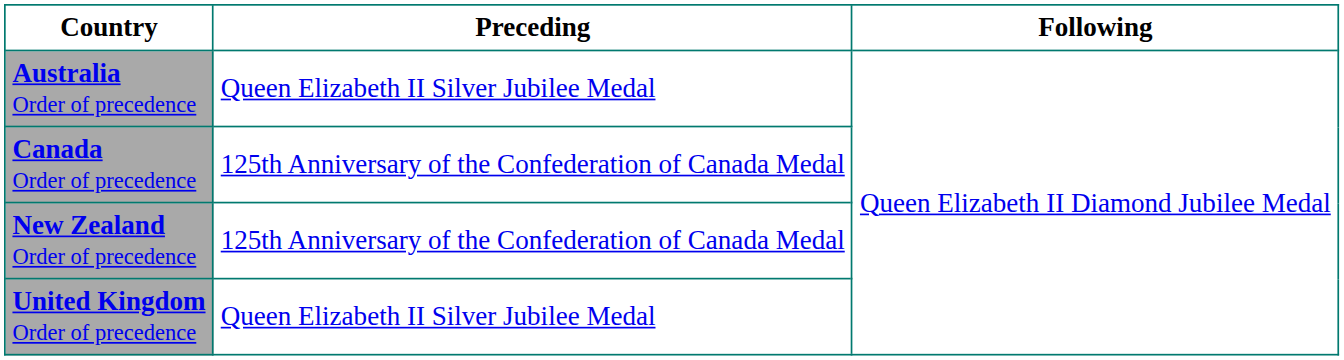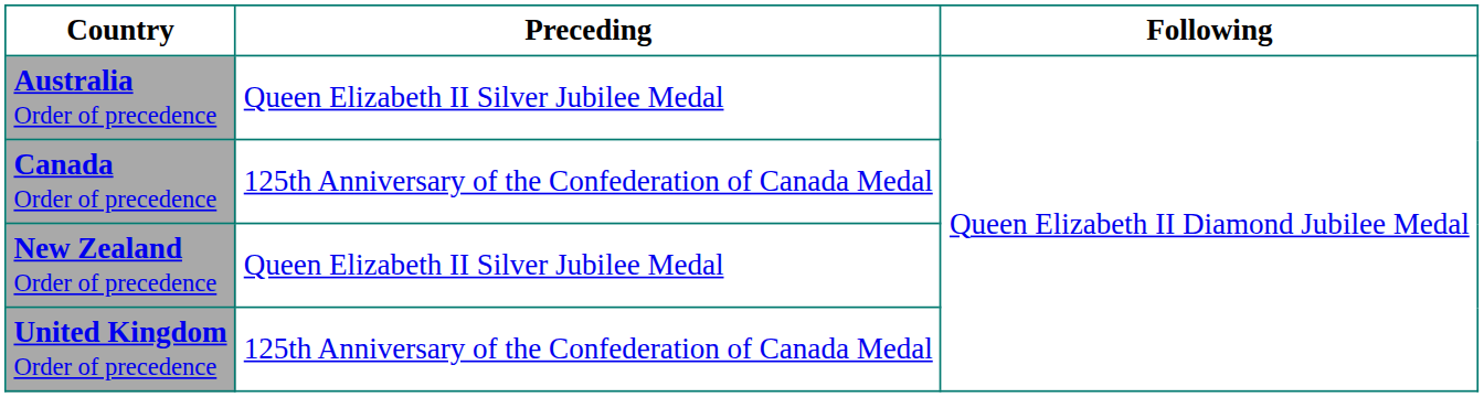New Zealand Order of precedence | Preceding: 125th Anniversary of the Confederation of Canada Medal -> Queen Elizabeth II Silver Jubilee Medal
United Kingdom Order of precedence | Preceding: Queen Elizabeth II Silver Jubilee Medal -> 125th Anniversary of the Confederation of Canada Medal
